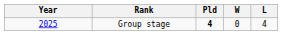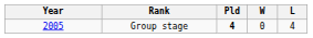Group stage | Year: 2025 -> 2005
